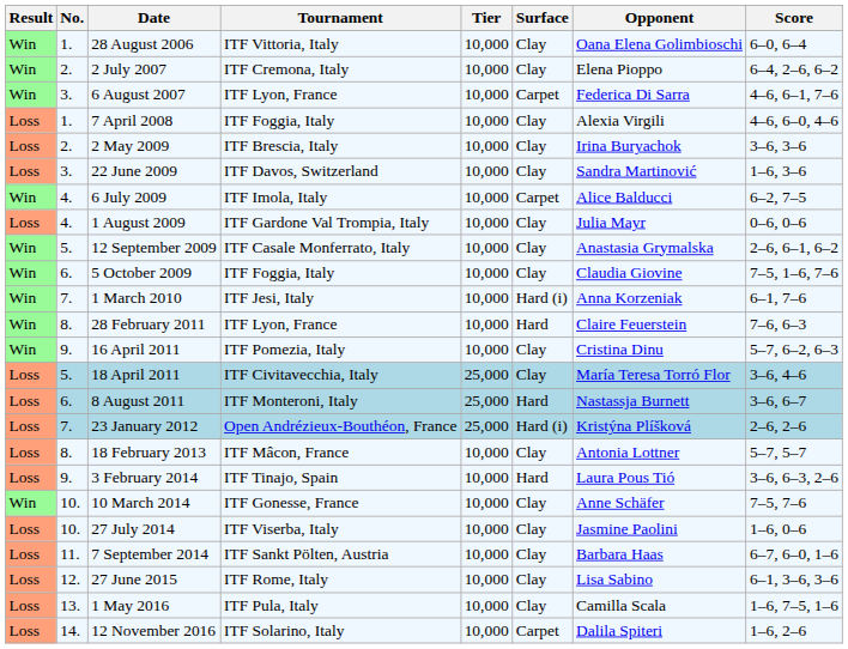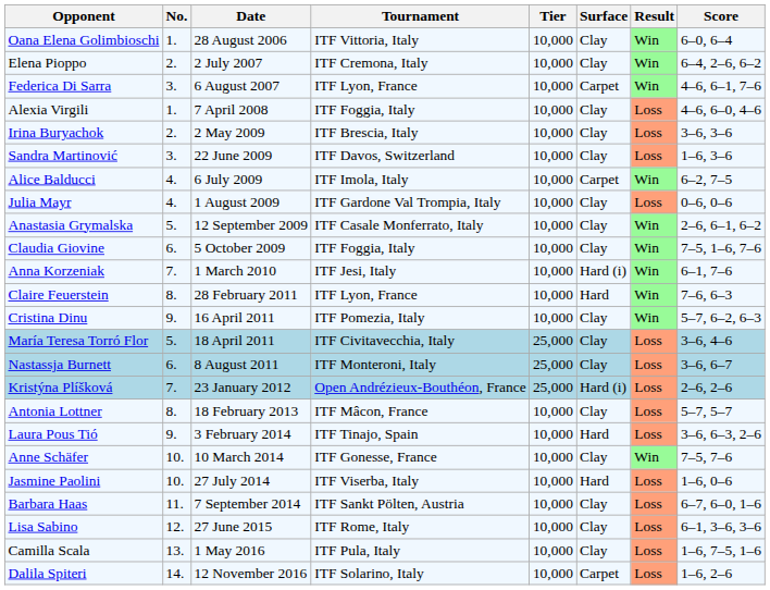columns swapped: Result <-> Opponent
8 August 2011 | Surface: Hard -> Clay
27 July 2014 | Surface: Clay -> Hard
